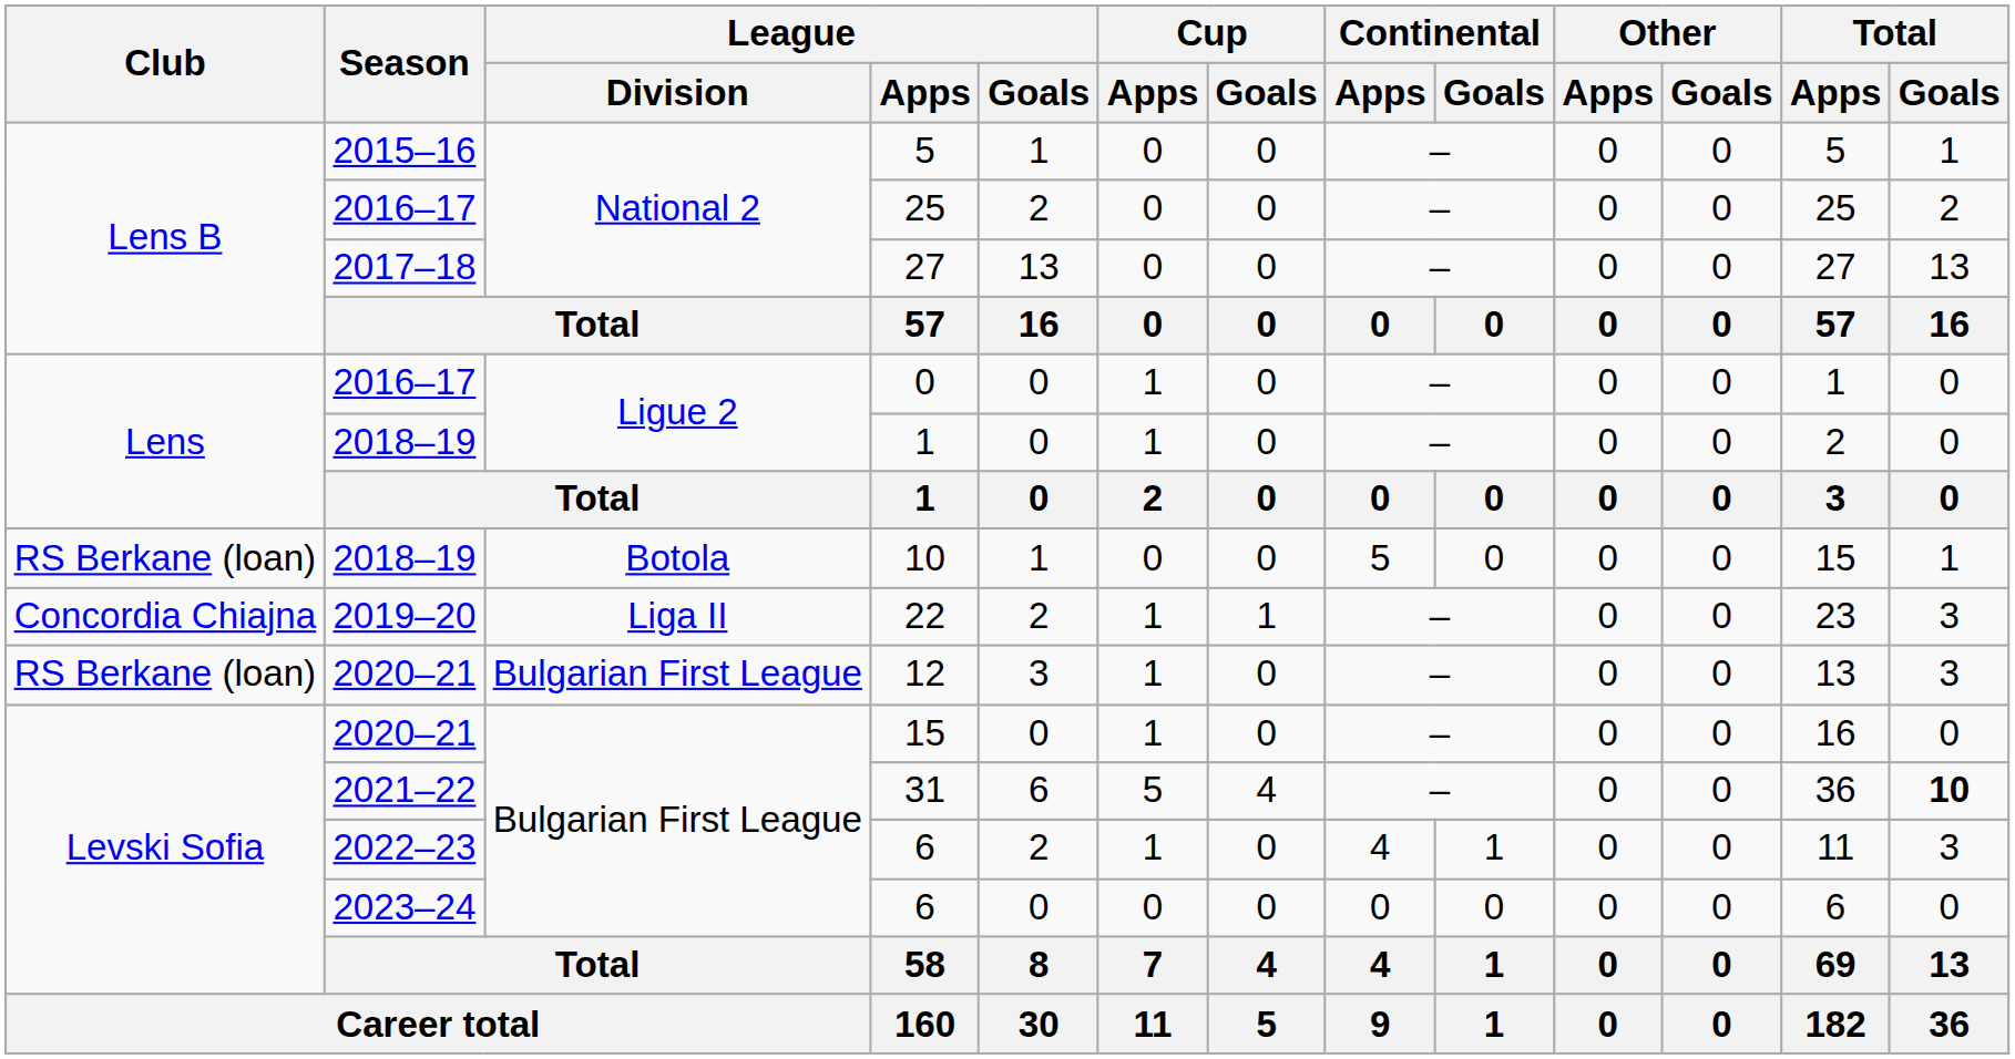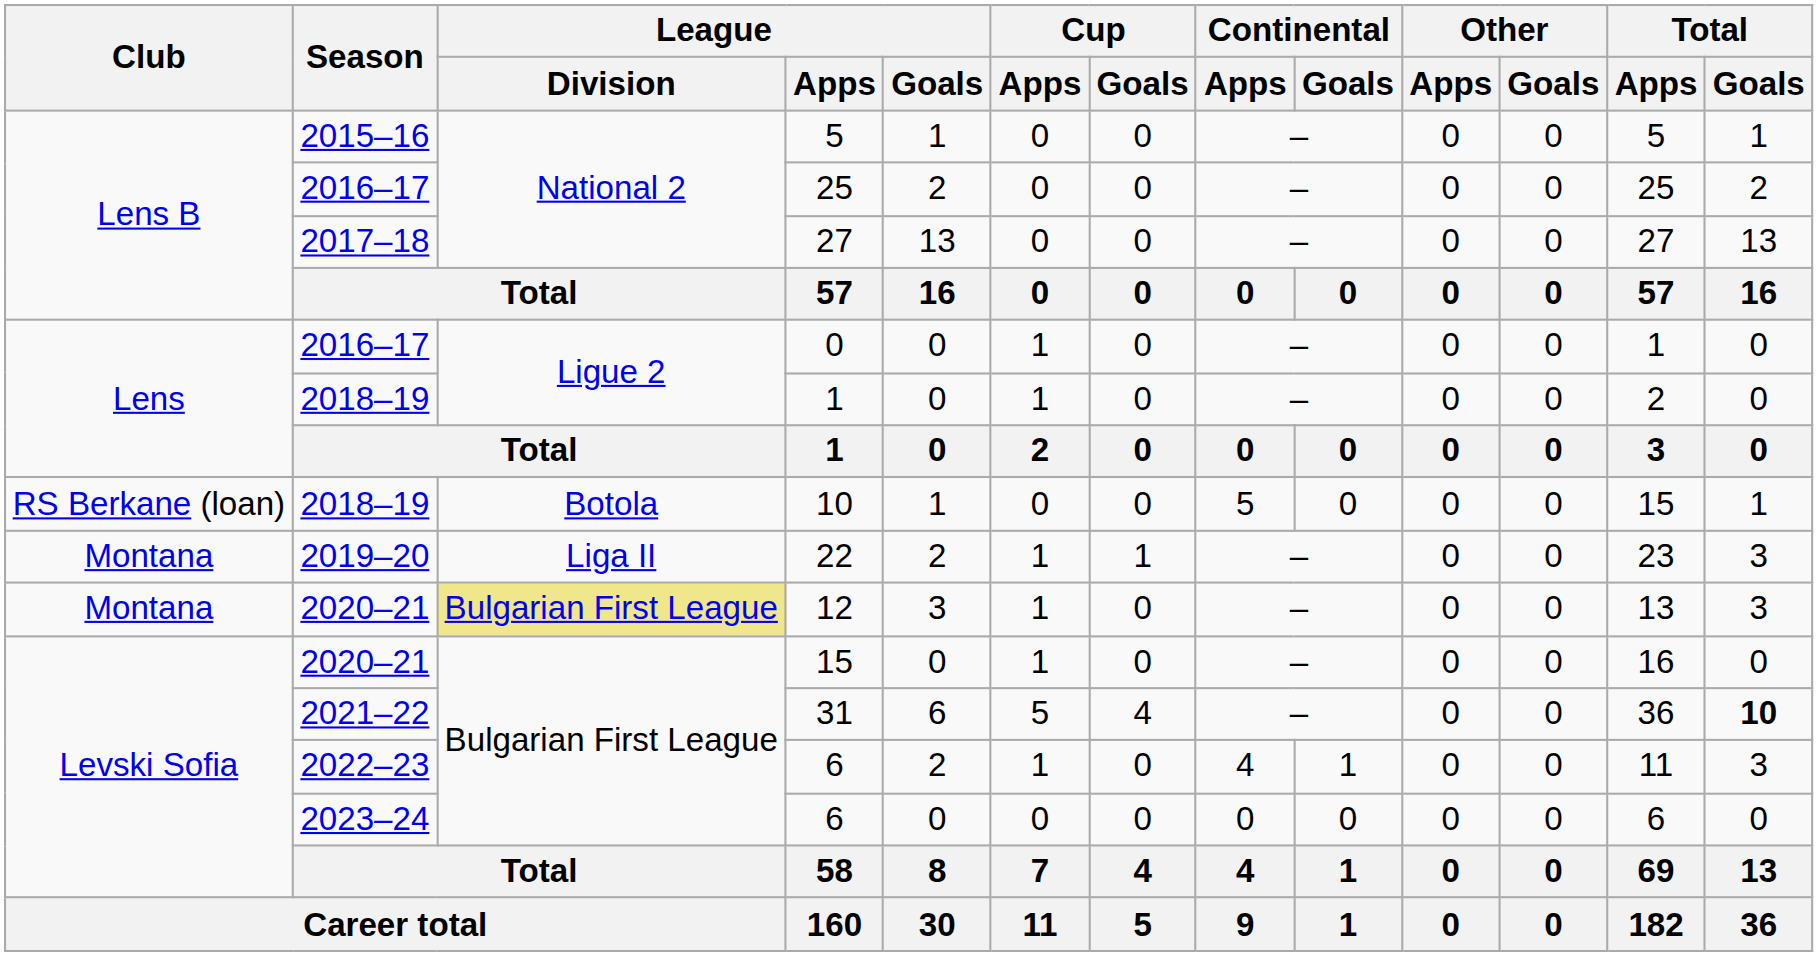22 | Club: Concordia Chiajna -> Montana
12 | Club: RS Berkane (loan) -> Montana
12 | League / Division: no background -> khaki background
